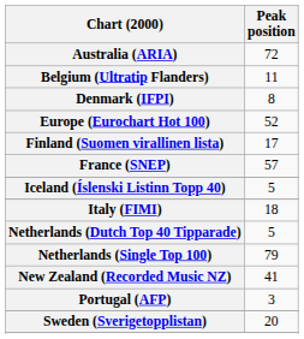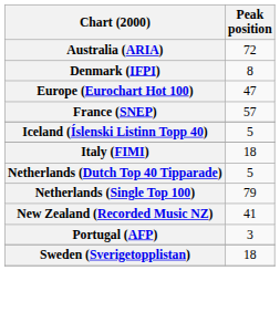- row: Belgium (Ultratip Flanders) | 11
Europe (Eurochart Hot 100) | Peak position: 52 -> 47
- row: Finland (Suomen virallinen lista) | 17
Sweden (Sverigetopplistan) | Peak position: 20 -> 18
